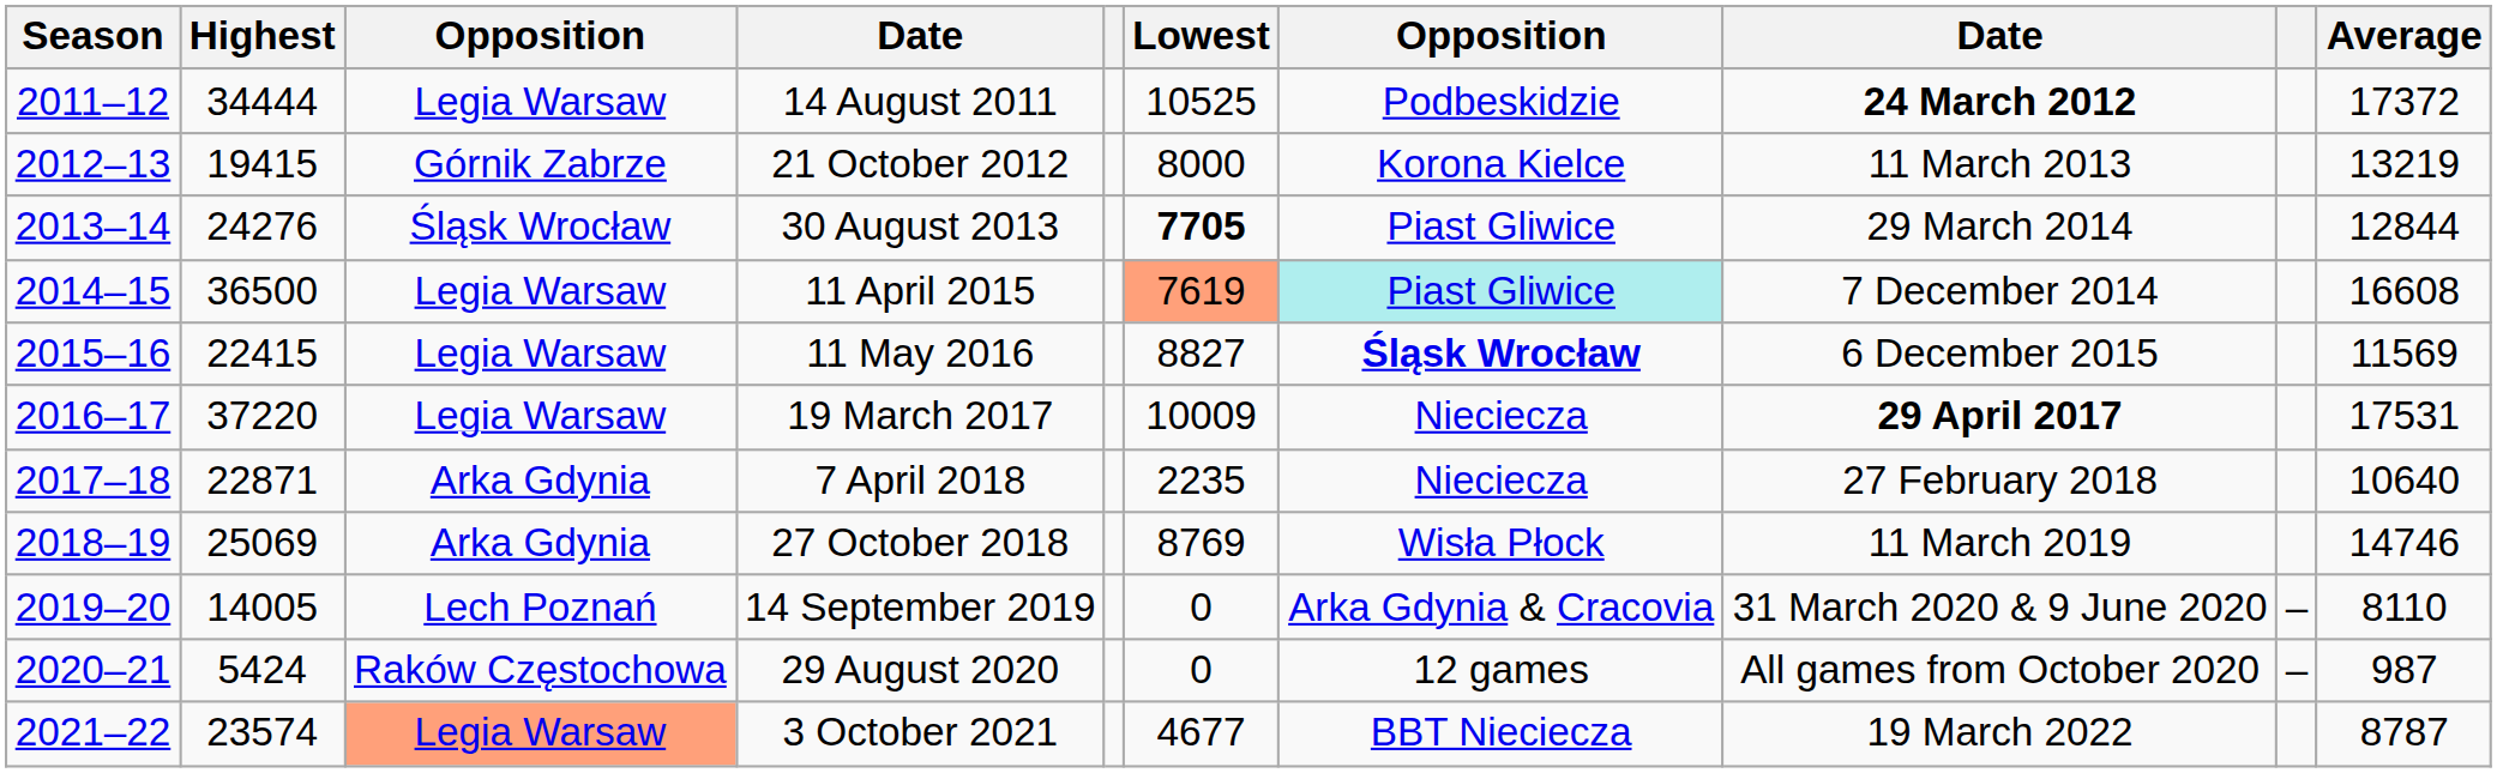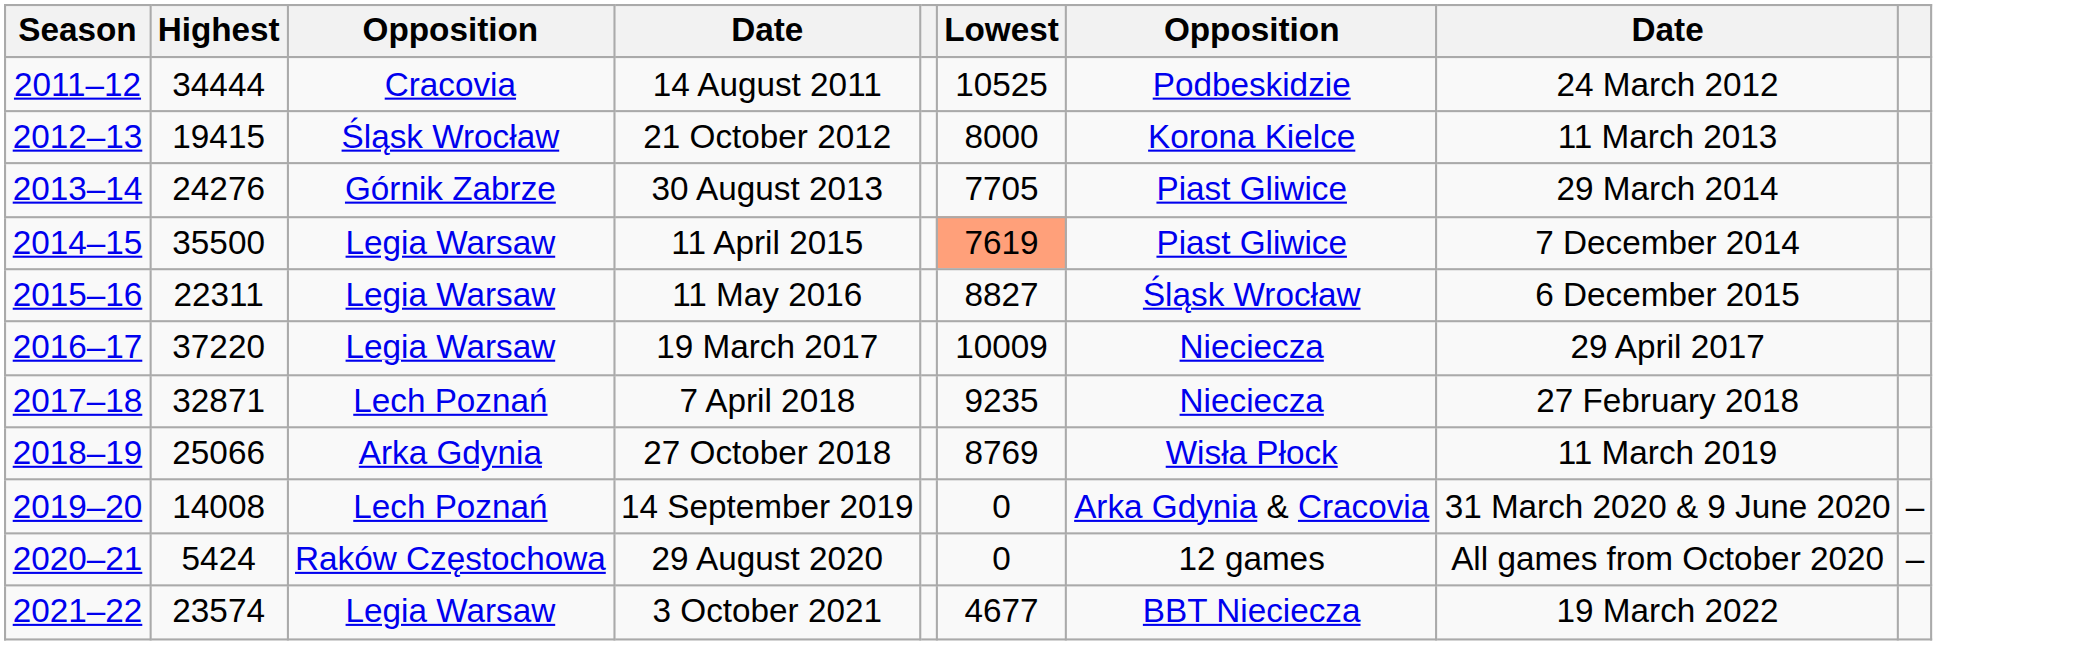- column: Average | 17372 | 13219 | 12844 | 16608 | 11569 | 17531 | 10640 | 14746 | 8110 | 987 | 8787
14 August 2011 | column 3: Legia Warsaw -> Cracovia
14 August 2011 | column 8: bold -> normal
21 October 2012 | column 3: Górnik Zabrze -> Śląsk Wrocław
30 August 2013 | column 3: Śląsk Wrocław -> Górnik Zabrze
30 August 2013 | Lowest: bold -> normal
11 April 2015 | Highest: 36500 -> 35500
11 April 2015 | column 7: paleturquoise background -> no background
11 May 2016 | Highest: 22415 -> 22311
11 May 2016 | column 7: bold -> normal
19 March 2017 | column 8: bold -> normal
7 April 2018 | Highest: 22871 -> 32871
7 April 2018 | column 3: Arka Gdynia -> Lech Poznań
7 April 2018 | Lowest: 2235 -> 9235
27 October 2018 | Highest: 25069 -> 25066
14 September 2019 | Highest: 14005 -> 14008
3 October 2021 | column 3: lightsalmon background -> no background
